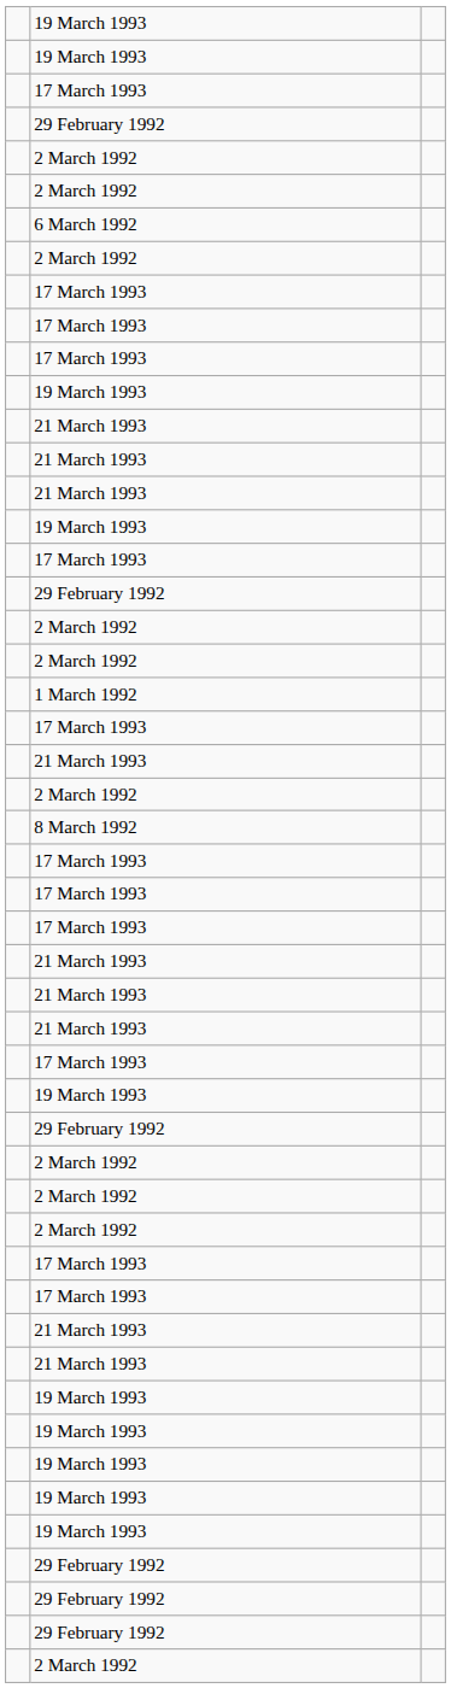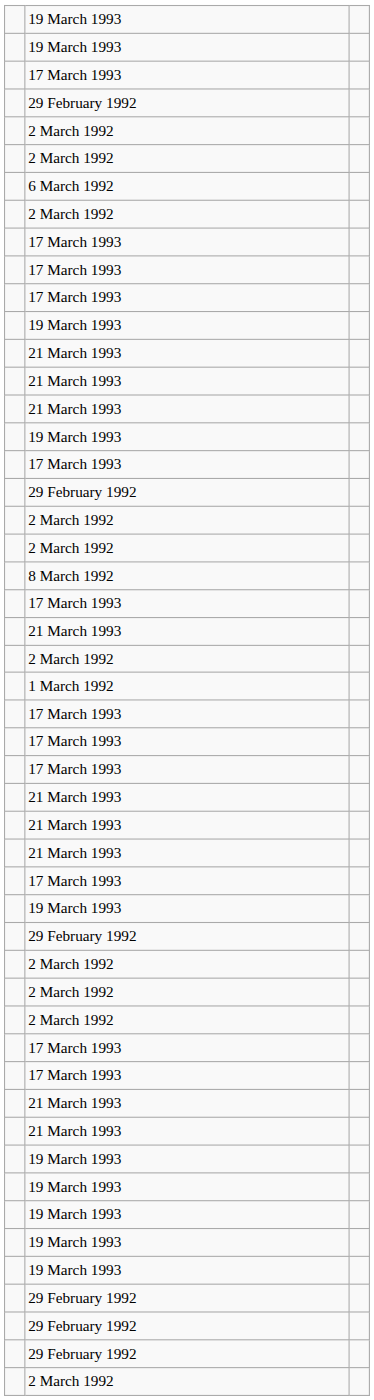rows swapped: 8 March 1992 <-> 1 March 1992
